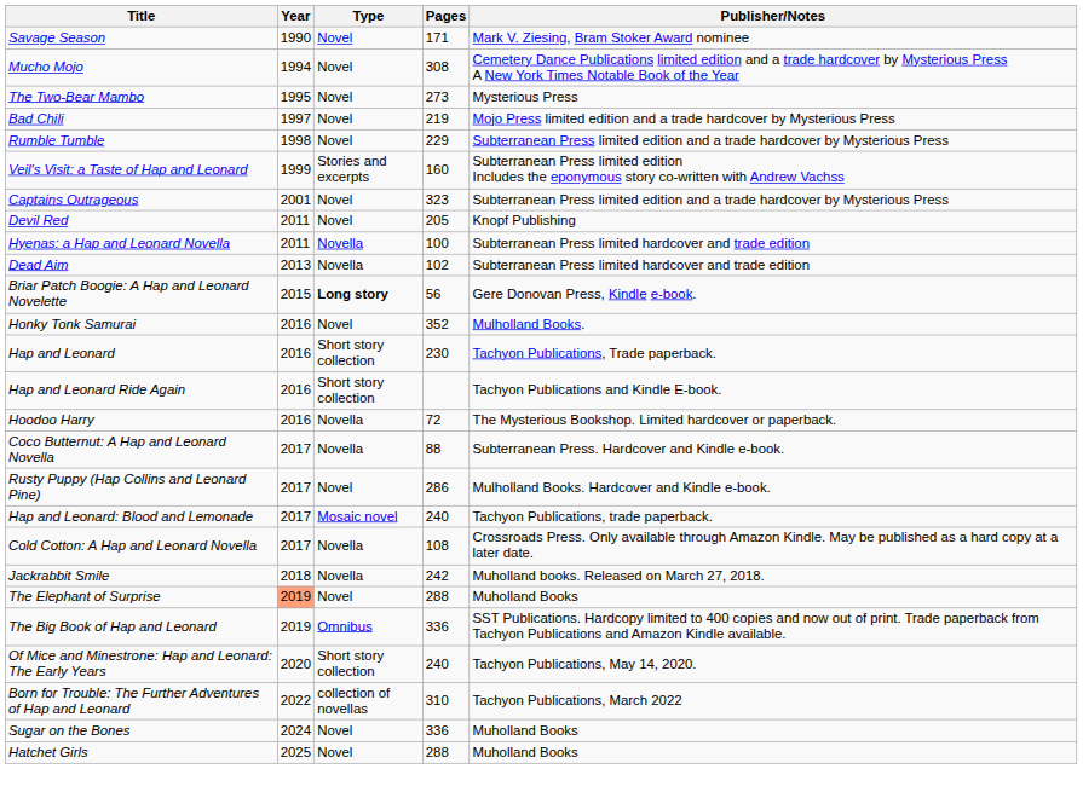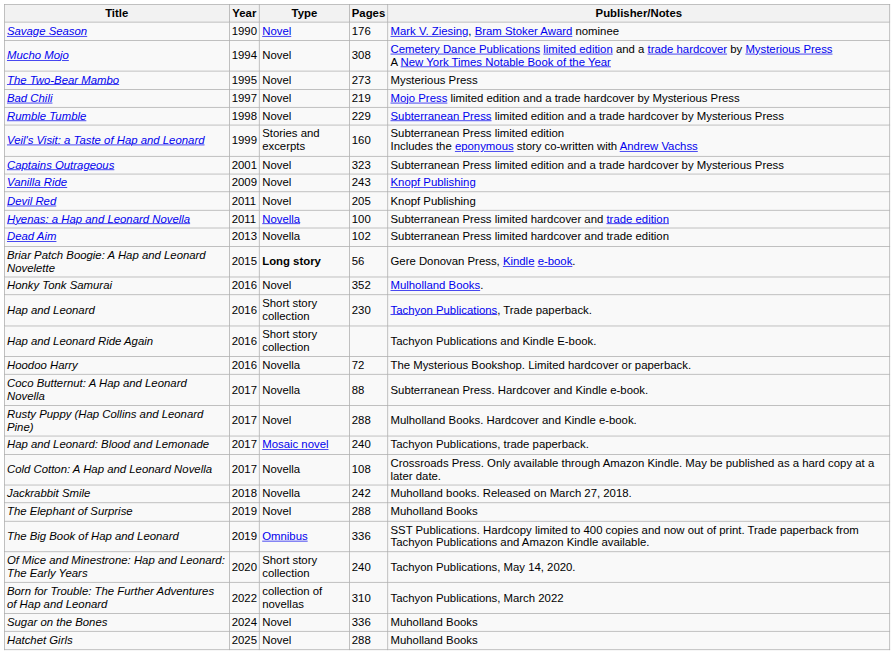Savage Season | Pages: 171 -> 176
+ row: Vanilla Ride | 2009 | Novel | 243 | Knopf Publishing
Rusty Puppy (Hap Collins and Leonard Pine) | Pages: 286 -> 288
The Elephant of Surprise | Year: lightsalmon background -> no background
